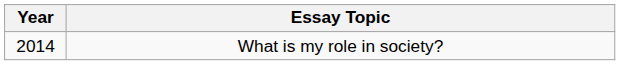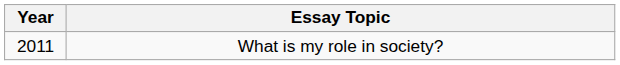What is my role in society? | Year: 2014 -> 2011
